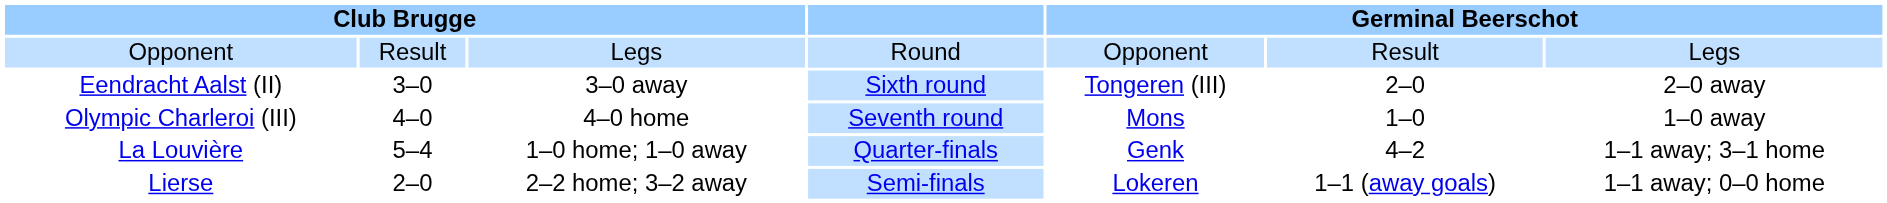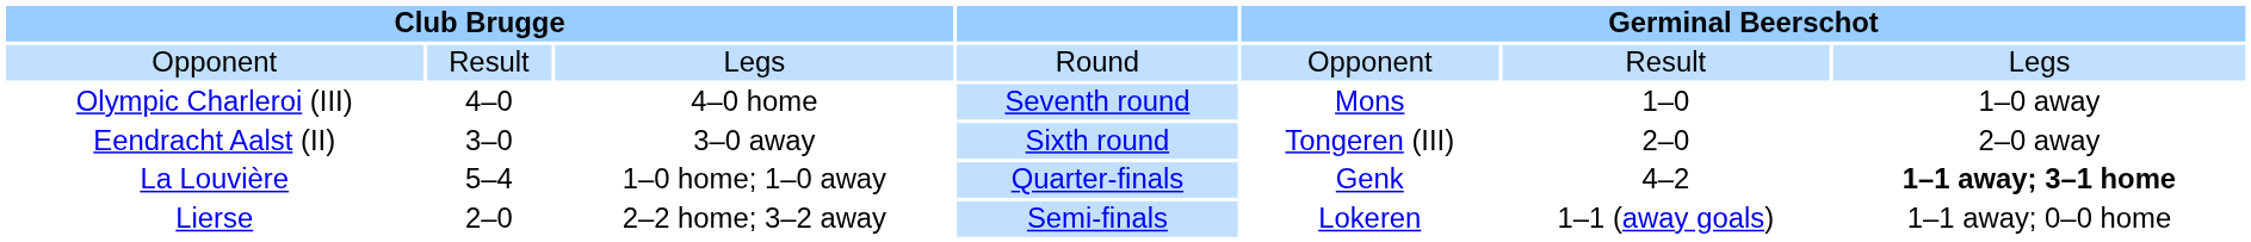rows swapped: Eendracht Aalst (II) <-> Olympic Charleroi (III)
La Louvière | column 7: normal -> bold
